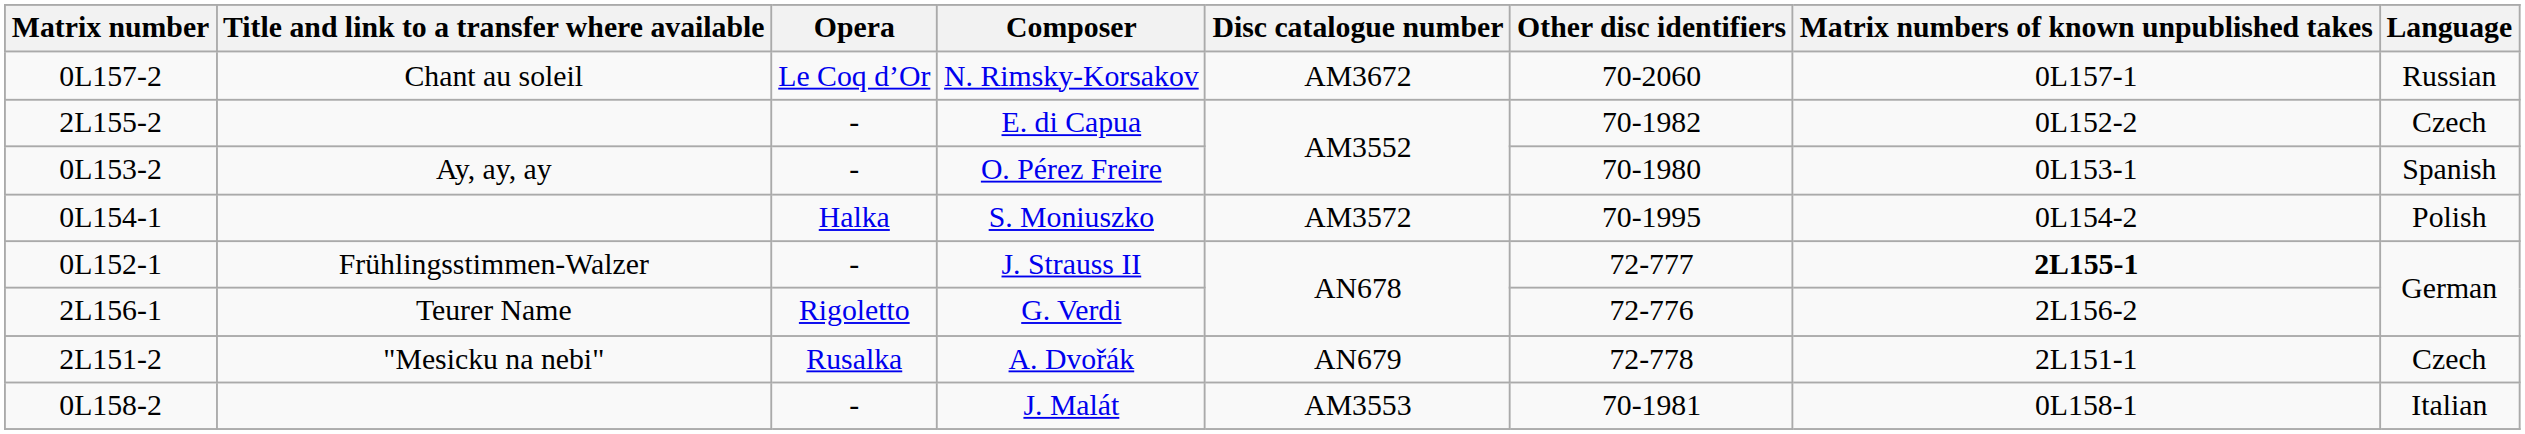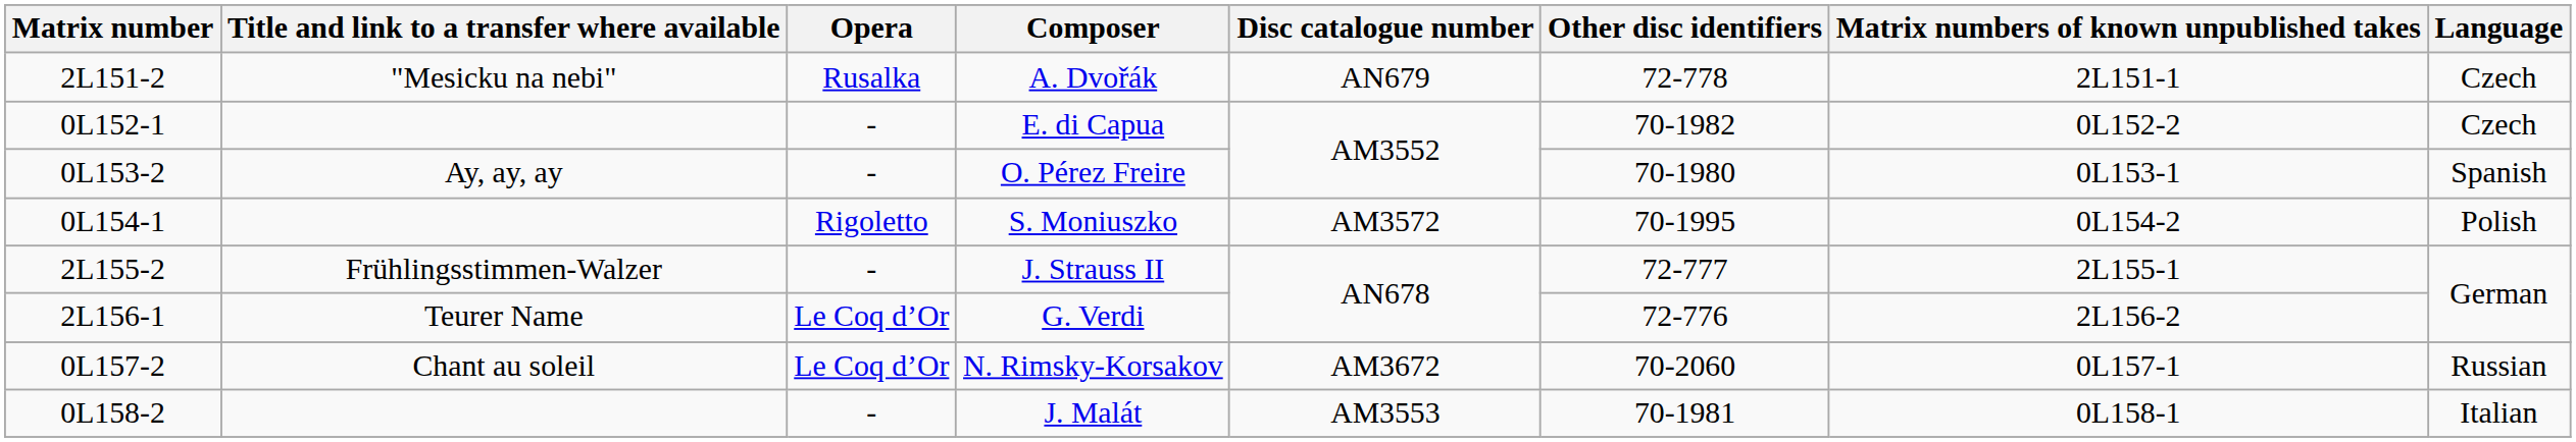rows swapped: A. Dvořák <-> N. Rimsky-Korsakov
E. di Capua | Matrix number: 2L155-2 -> 0L152-1
S. Moniuszko | Opera: Halka -> Rigoletto
J. Strauss II | Matrix number: 0L152-1 -> 2L155-2
J. Strauss II | Matrix numbers of known unpublished takes: bold -> normal
G. Verdi | Opera: Rigoletto -> Le Coq d’Or
